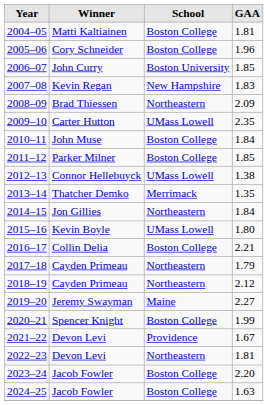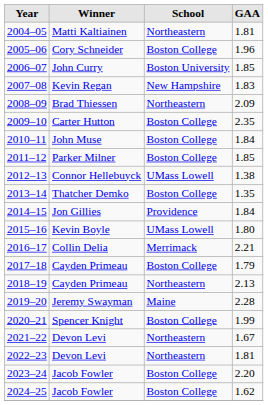2004–05 | School: Boston College -> Northeastern
2009–10 | School: UMass Lowell -> Boston College
2013–14 | School: Merrimack -> Boston College
2014–15 | School: Northeastern -> Providence
2016–17 | School: Boston College -> Merrimack
2017–18 | School: Northeastern -> Boston College
2018–19 | GAA: 2.12 -> 2.13
2019–20 | GAA: 2.27 -> 2.28
2021–22 | School: Providence -> Northeastern
2024–25 | GAA: 1.63 -> 1.62
